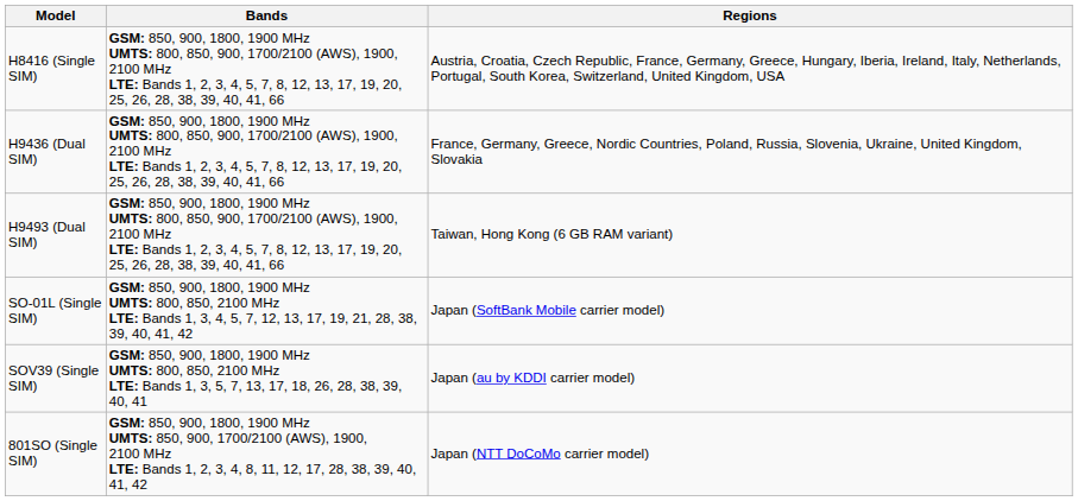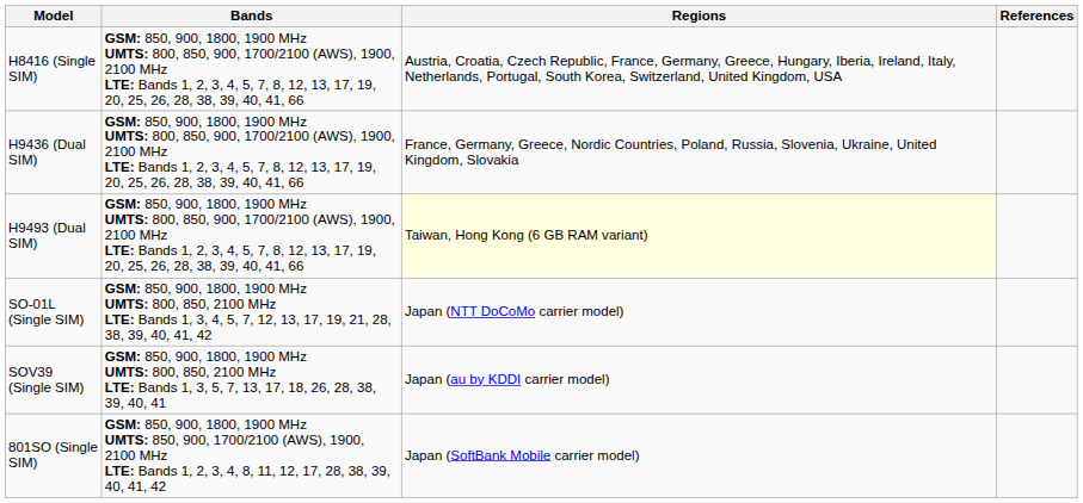+ column: References
H9493 (Dual SIM) | Regions: no background -> lightyellow background
SO-01L (Single SIM) | Regions: Japan (SoftBank Mobile carrier model) -> Japan (NTT DoCoMo carrier model)
801SO (Single SIM) | Regions: Japan (NTT DoCoMo carrier model) -> Japan (SoftBank Mobile carrier model)
